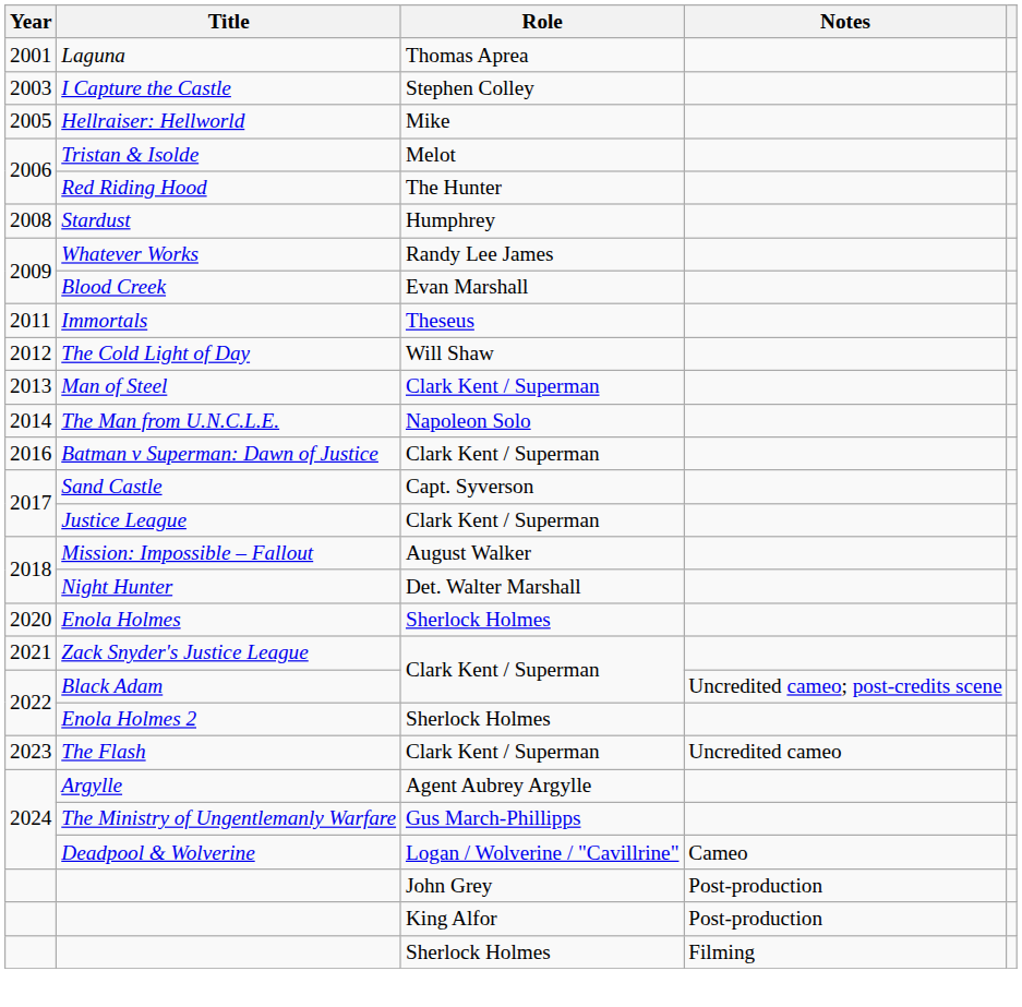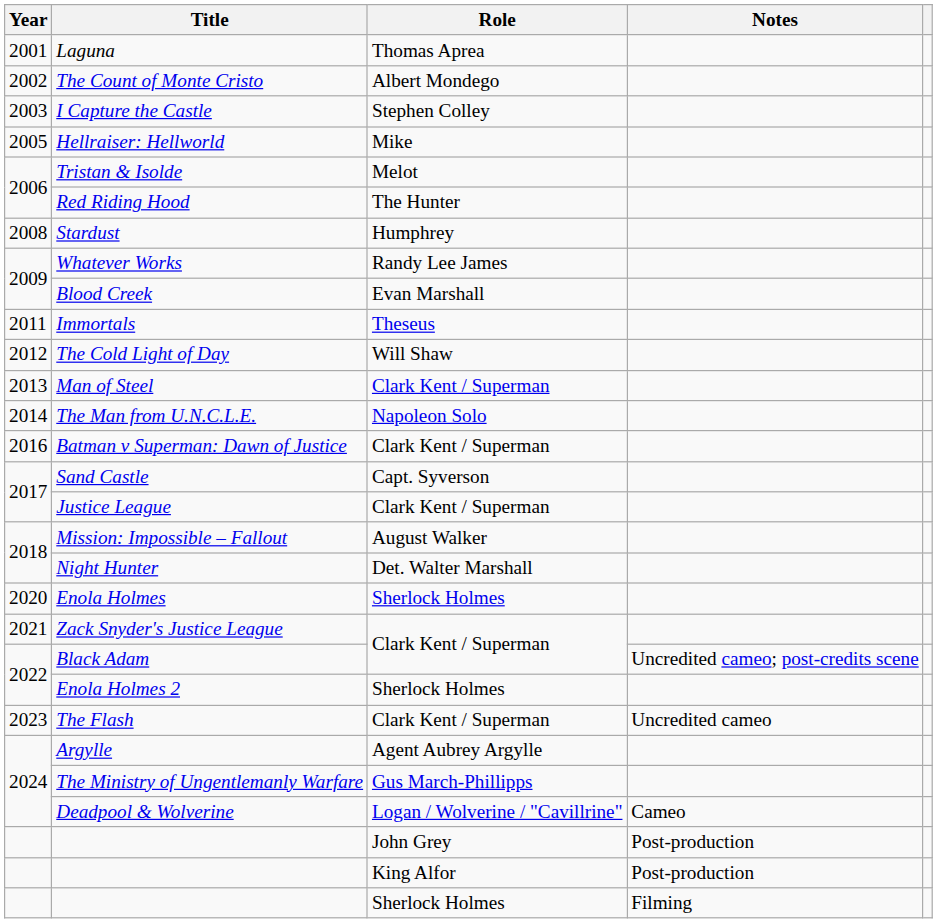+ row: 2002 | The Count of Monte Cristo | Albert Mondego
